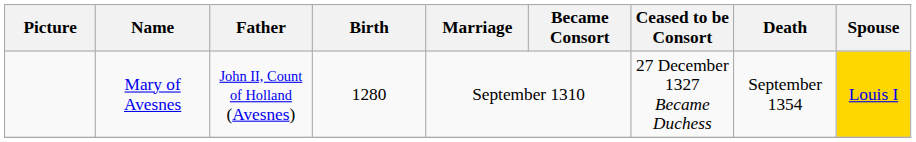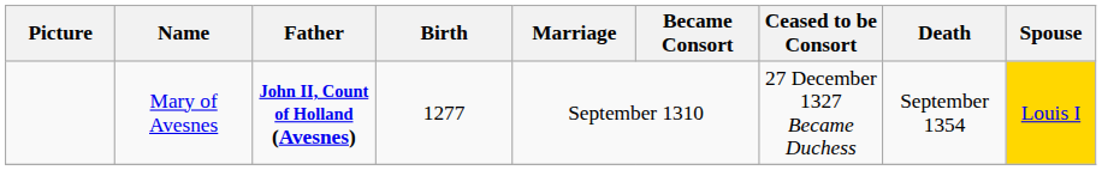Mary of Avesnes | Father: normal -> bold
Mary of Avesnes | Birth: 1280 -> 1277
